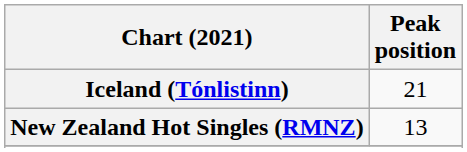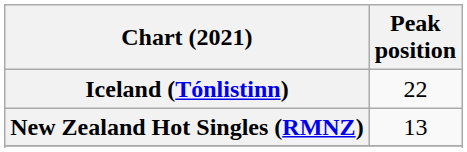Iceland (Tónlistinn) | Peak position: 21 -> 22
